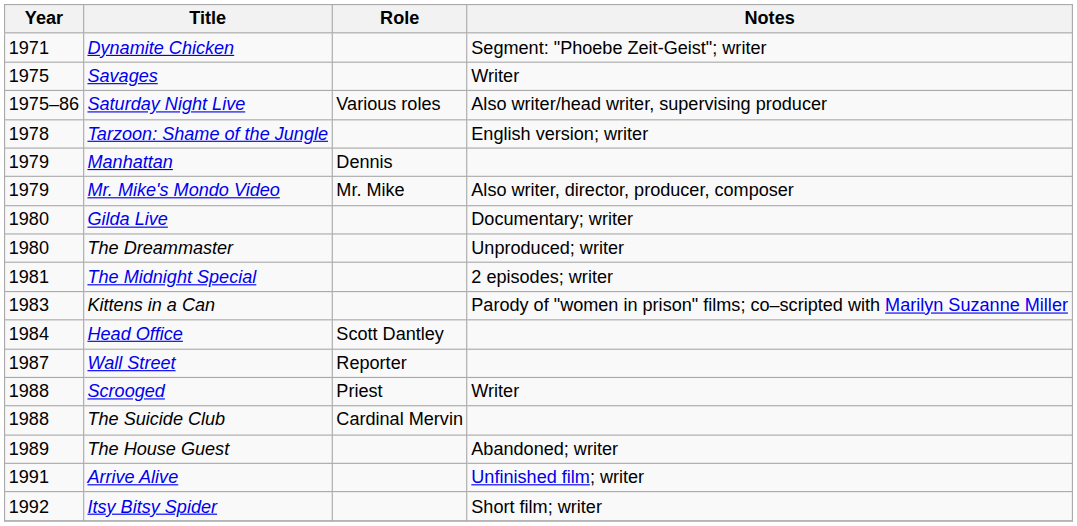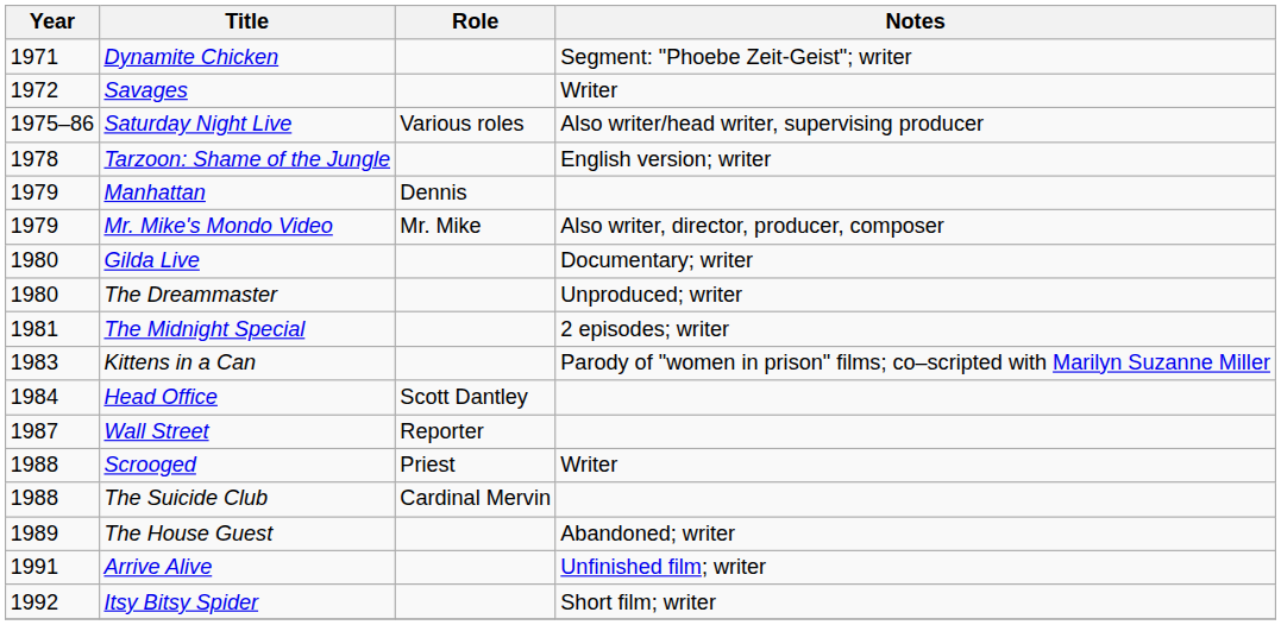Savages | Year: 1975 -> 1972
